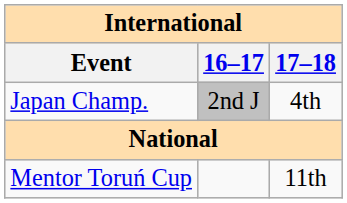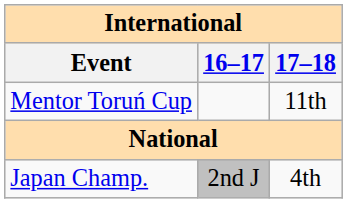rows swapped: Mentor Toruń Cup <-> Japan Champ.
